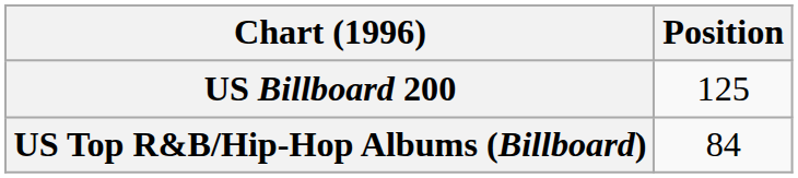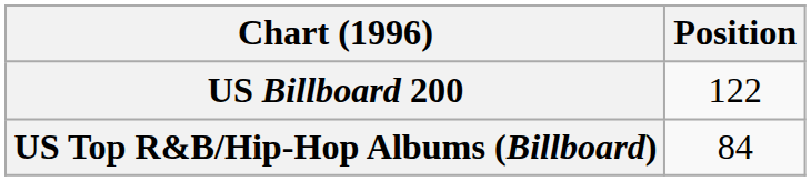US Billboard 200 | Position: 125 -> 122
